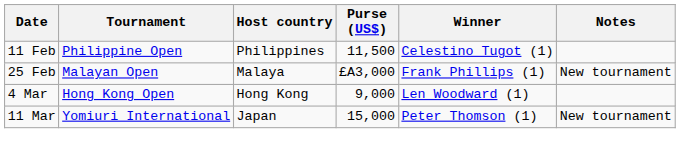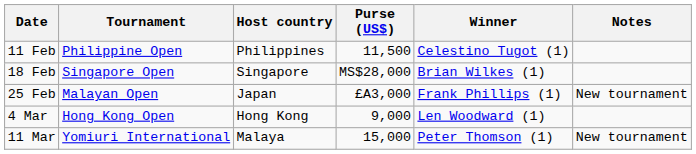+ row: 18 Feb | Singapore Open | Singapore | MS$28,000 | Brian Wilkes (1)
25 Feb | Host country: Malaya -> Japan
11 Mar | Host country: Japan -> Malaya
